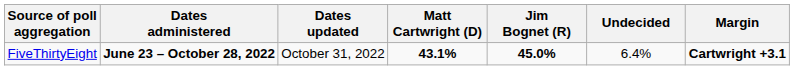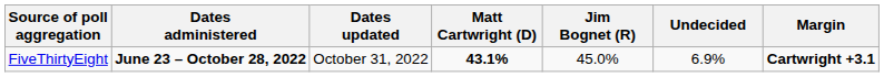FiveThirtyEight | Jim Bognet (R): bold -> normal
FiveThirtyEight | Undecided: 6.4% -> 6.9%
